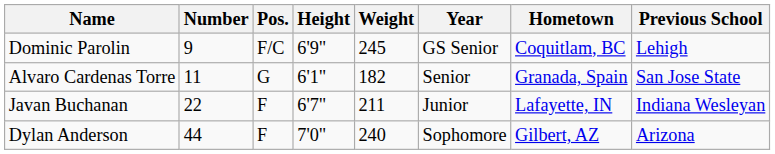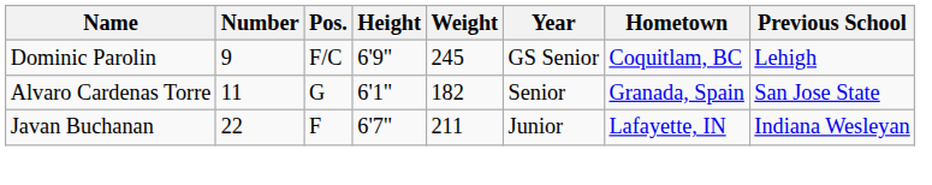- row: Dylan Anderson | 44 | F | 7'0" | 240 | Sophomore | Gilbert, AZ | Arizona
